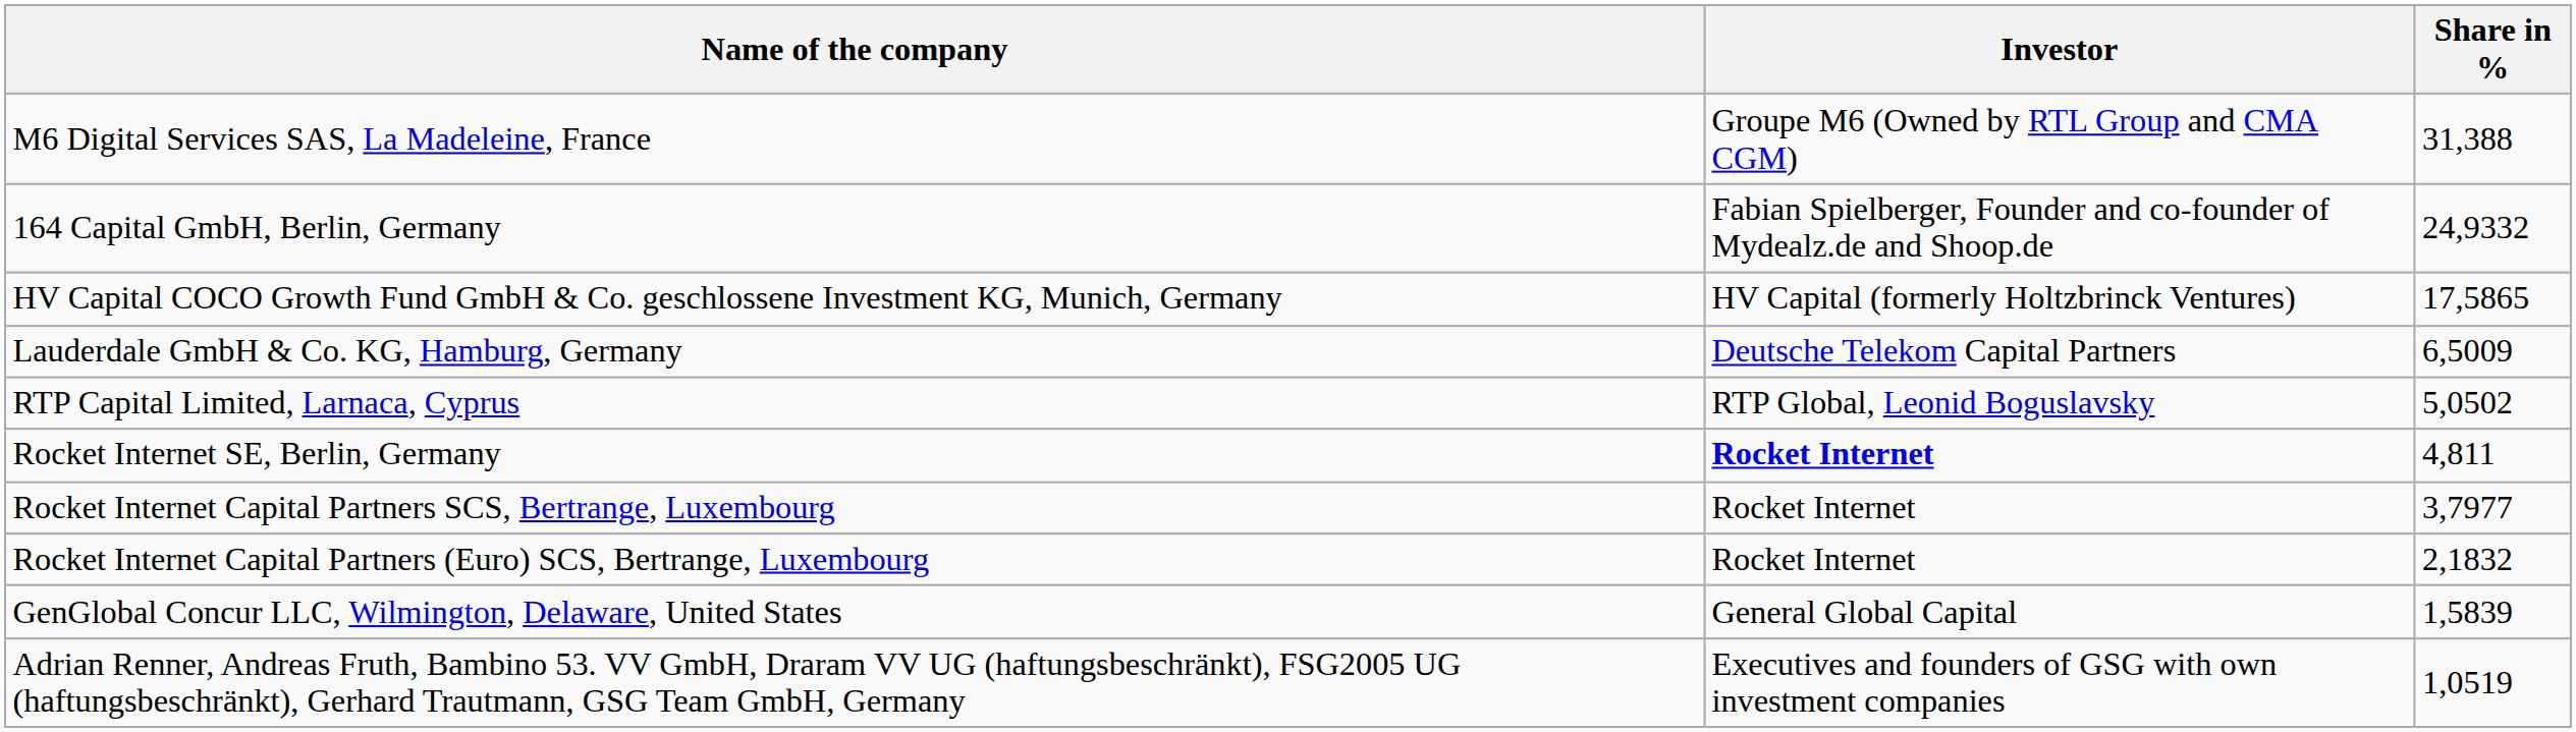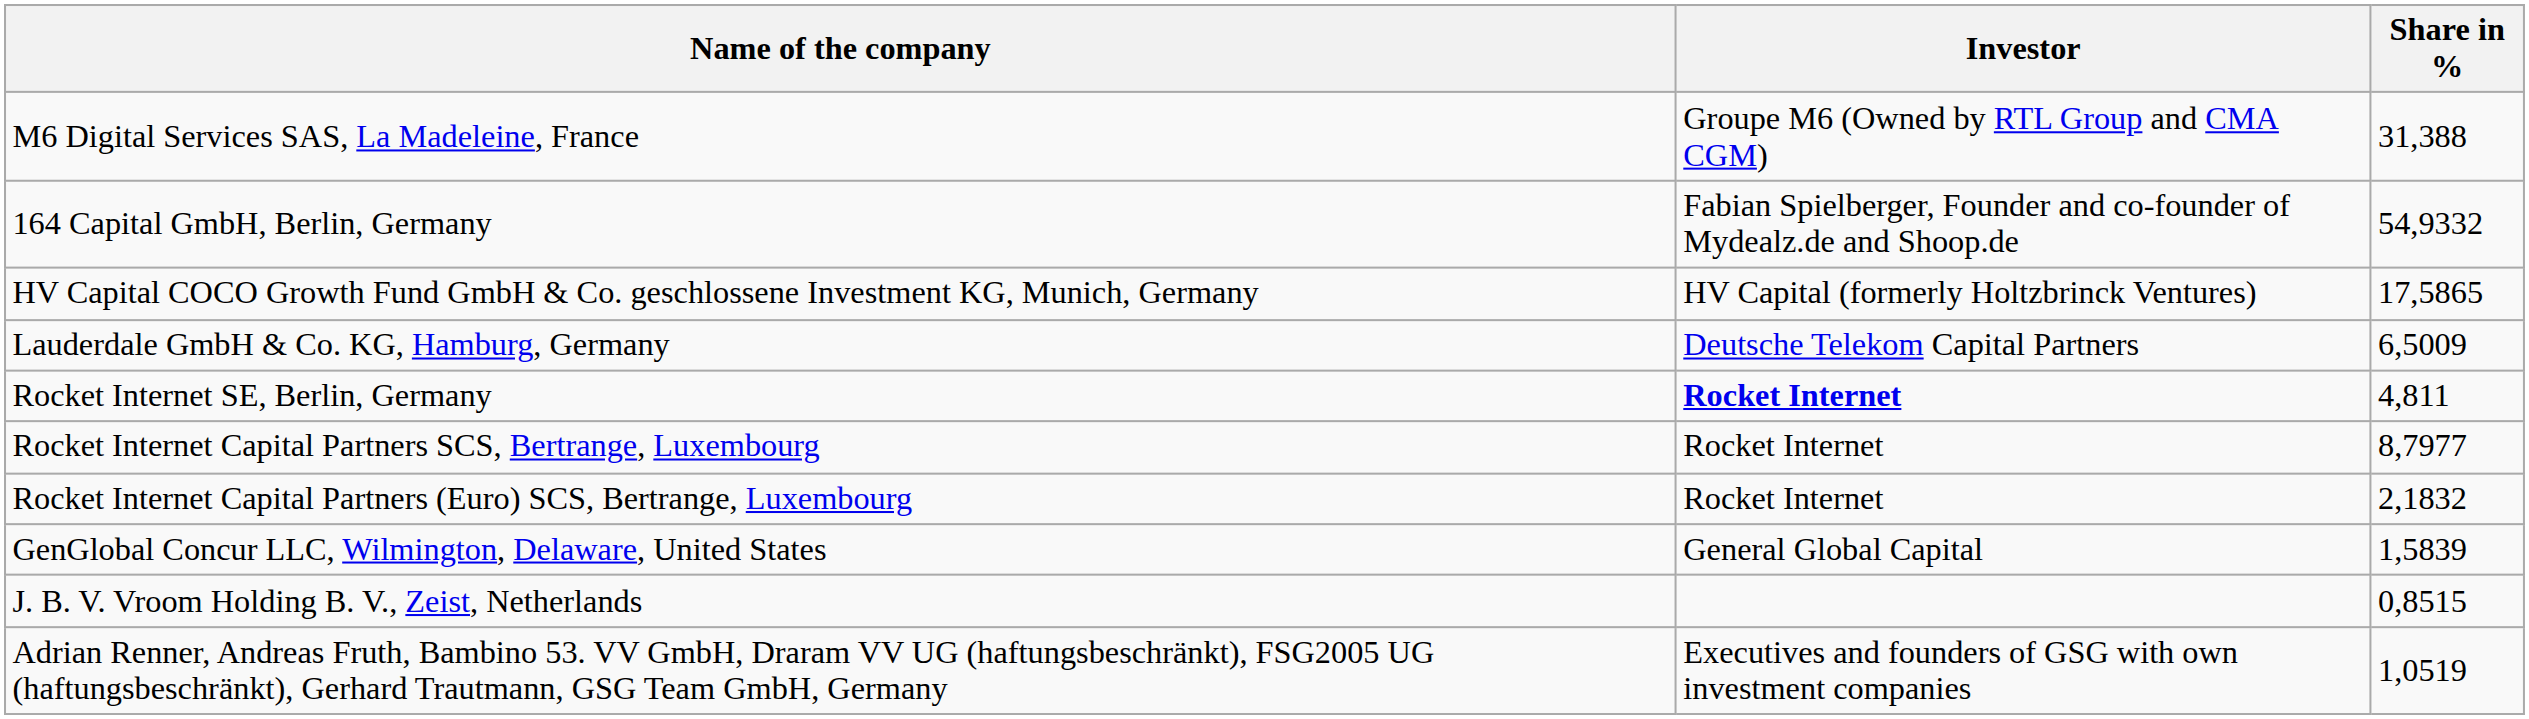164 Capital GmbH, Berlin, Germany | Share in %: 24,9332 -> 54,9332
- row: RTP Capital Limited, Larnaca, Cyprus | RTP Global, Leonid Boguslavsky | 5,0502
Rocket Internet Capital Partners SCS, Bertrange, Luxembourg | Share in %: 3,7977 -> 8,7977
+ row: J. B. V. Vroom Holding B. V., Zeist, Netherlands | 0,8515
